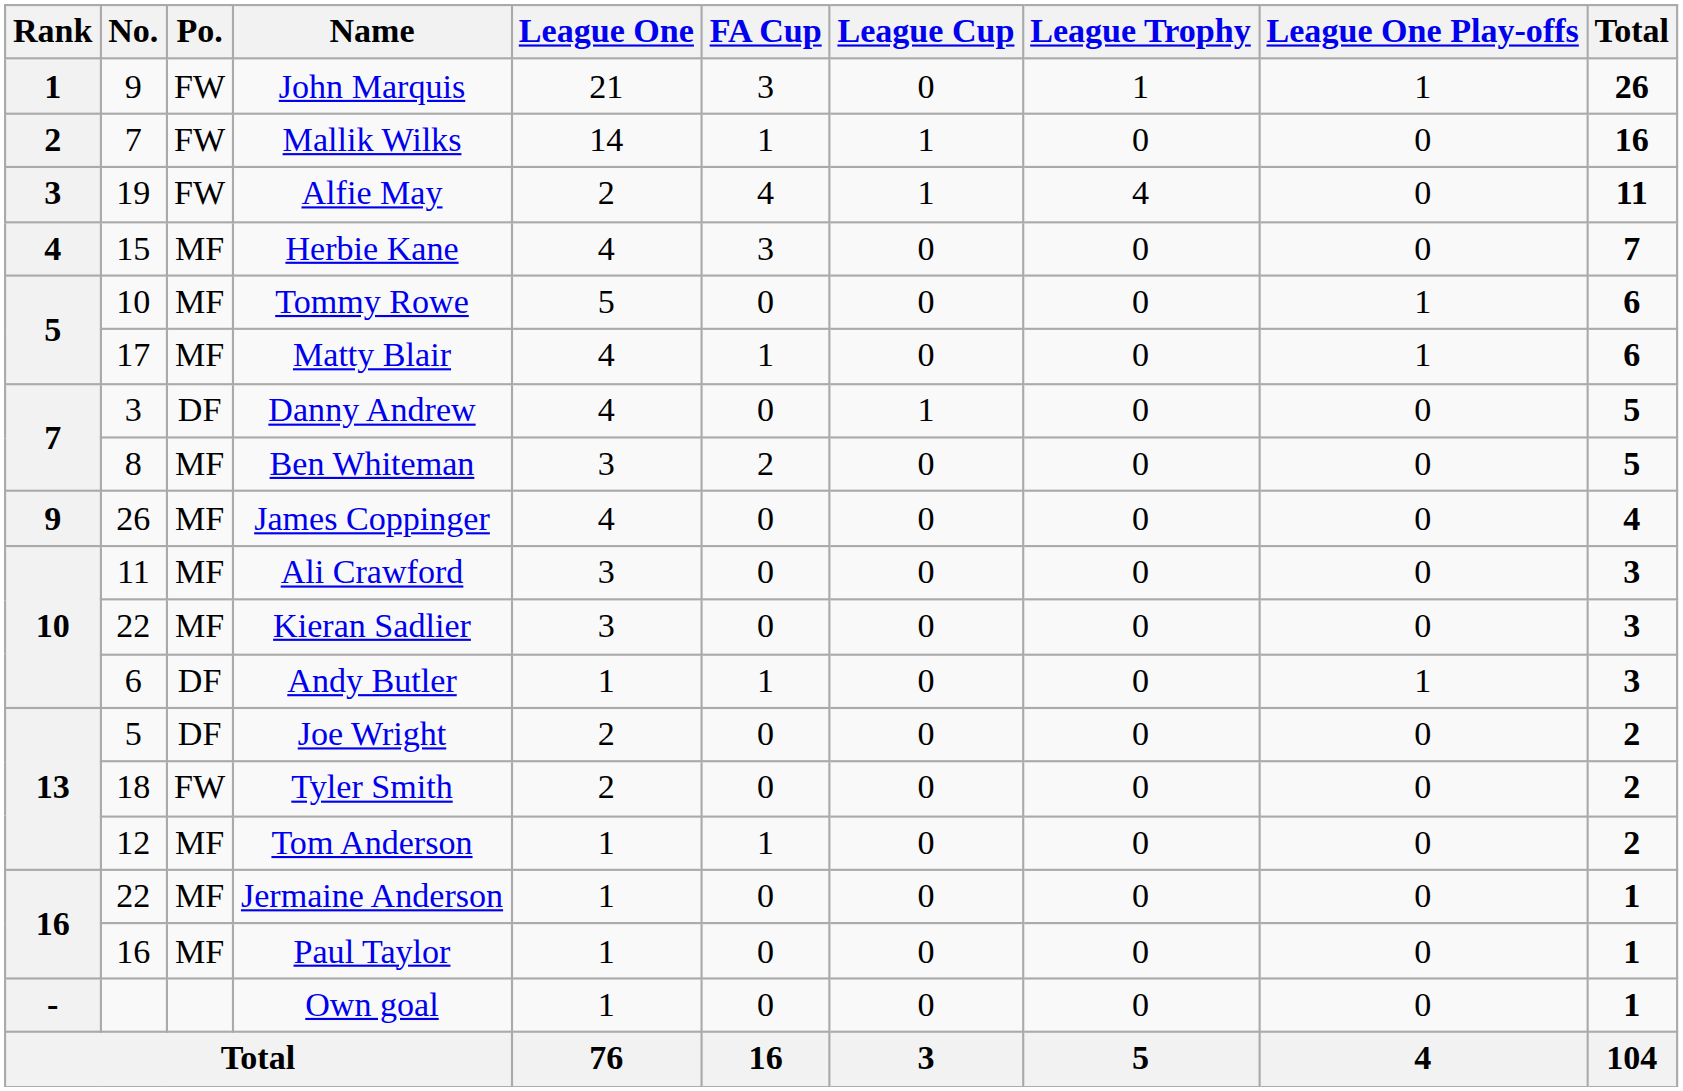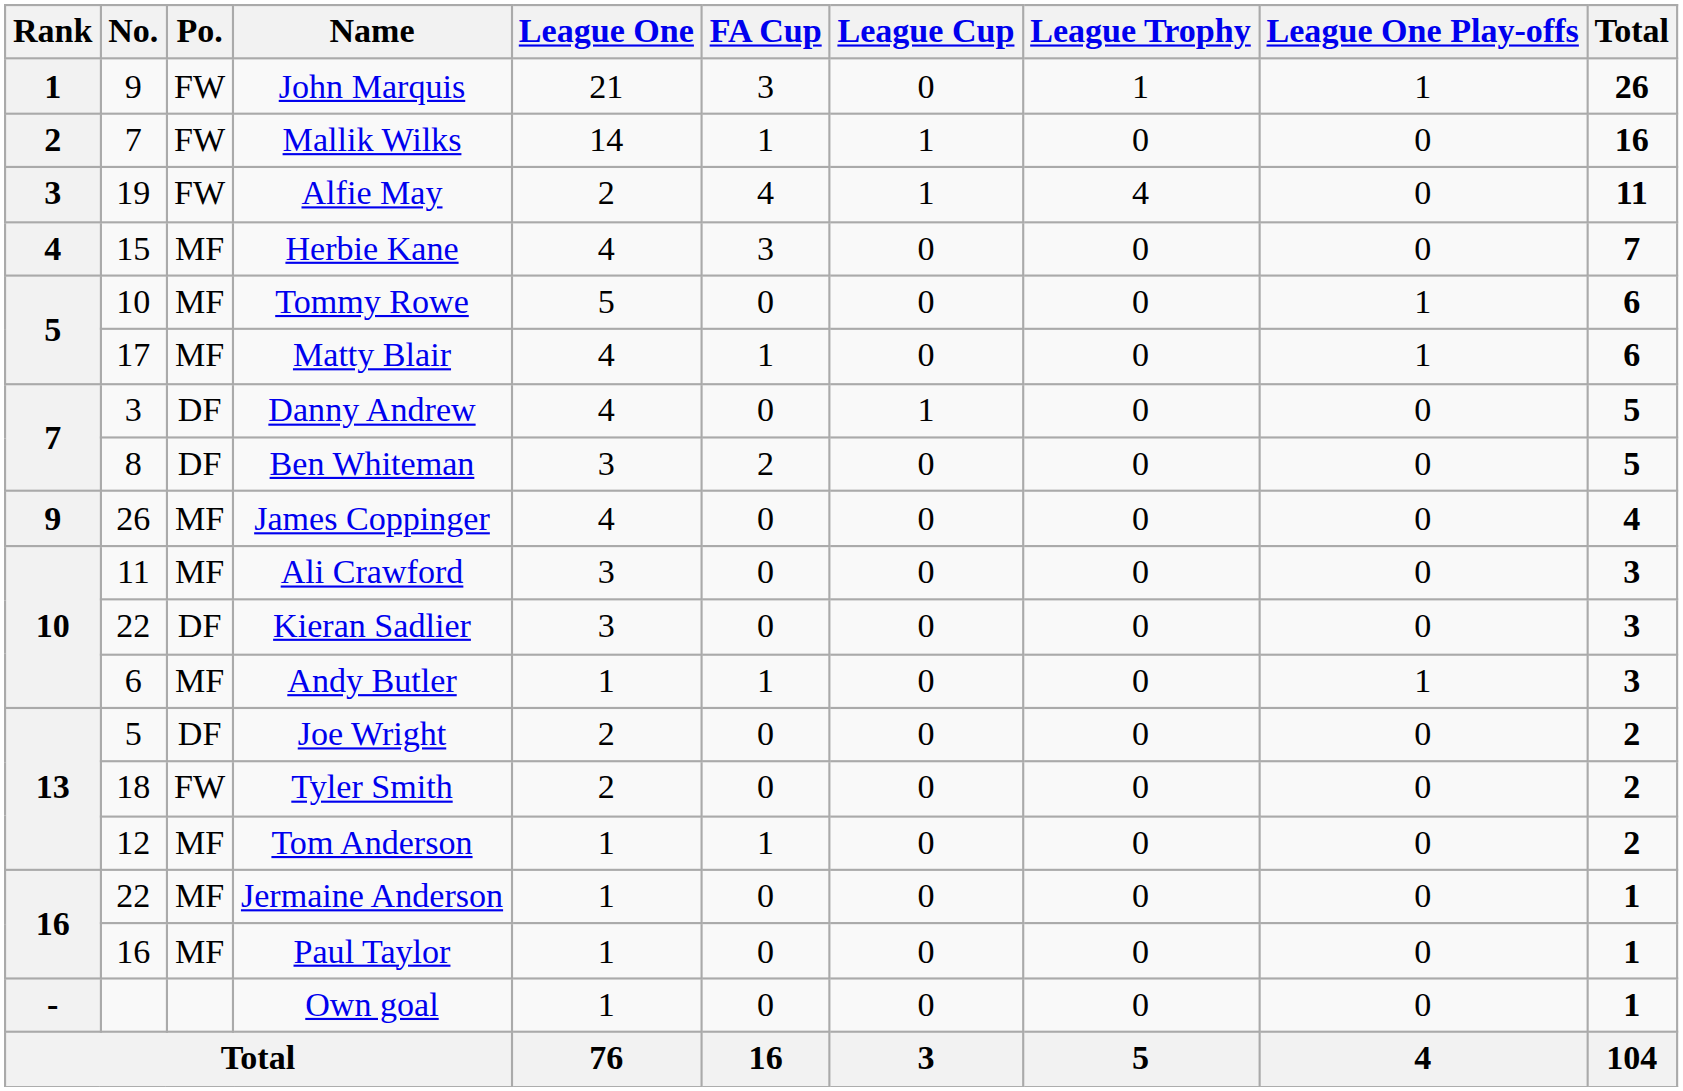Ben Whiteman | Po.: MF -> DF
Kieran Sadlier | Po.: MF -> DF
Andy Butler | Po.: DF -> MF
